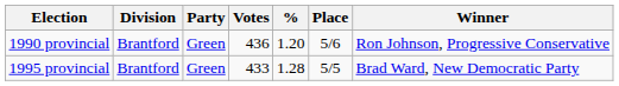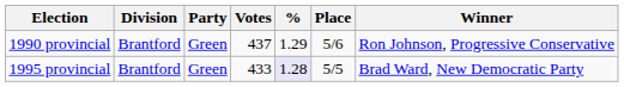1990 provincial | Votes: 436 -> 437
1990 provincial | %: 1.20 -> 1.29
1995 provincial | %: no background -> lavender background
